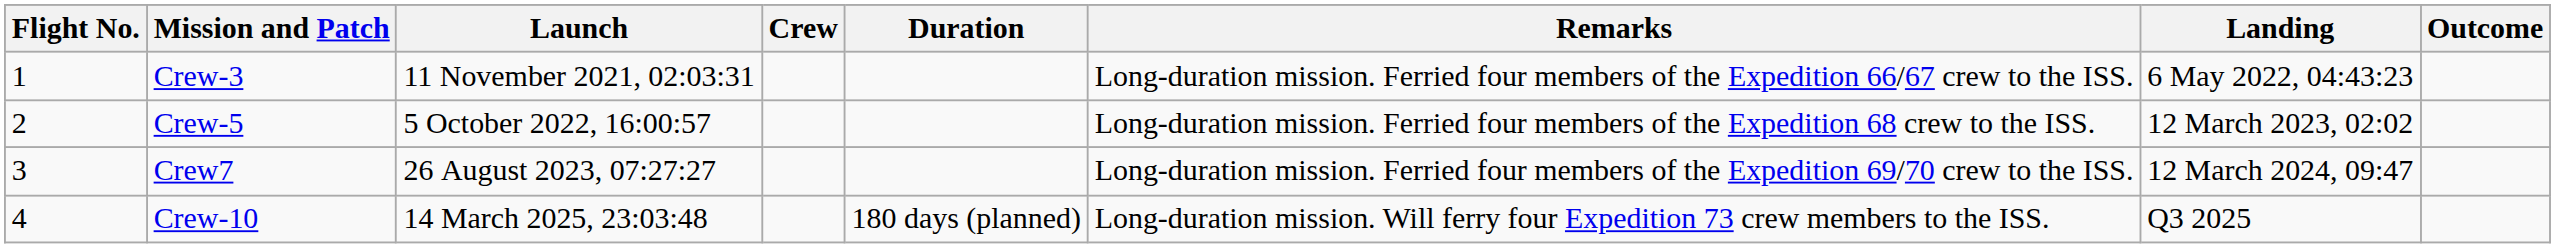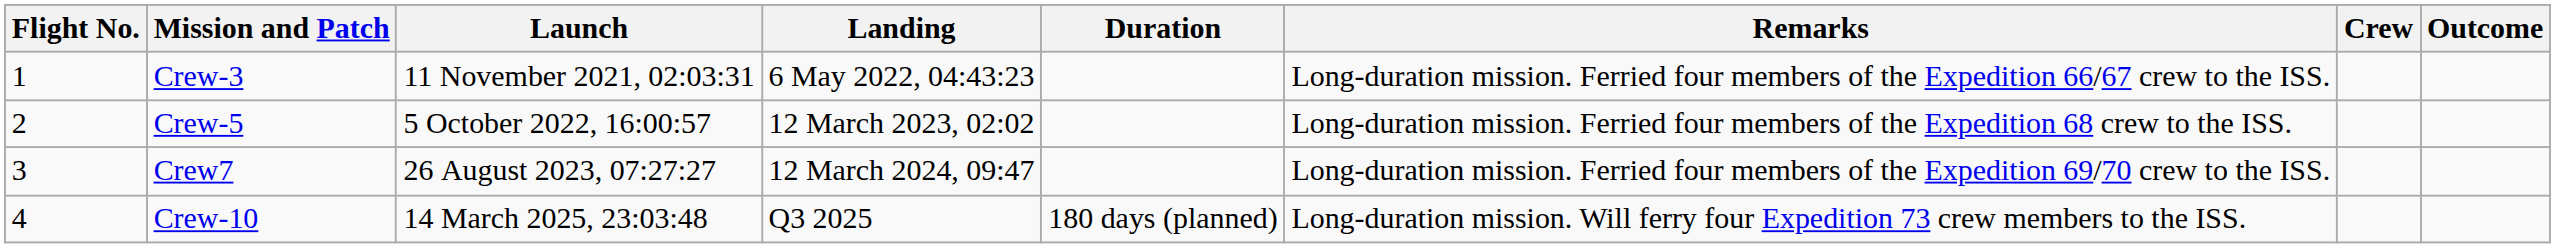columns swapped: Landing <-> Crew
